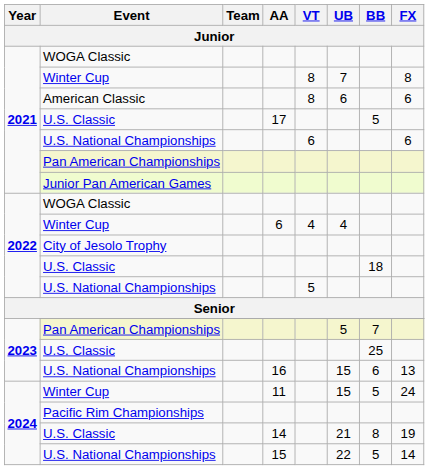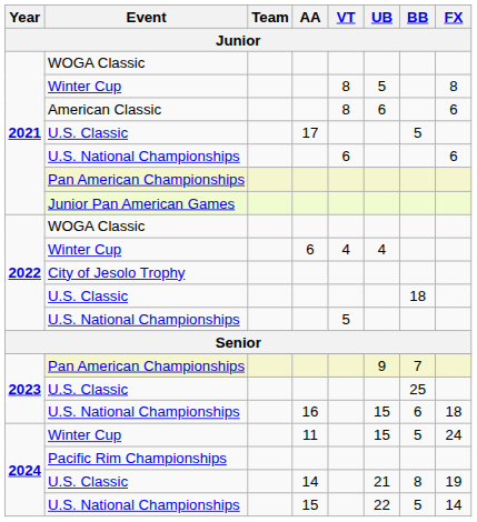2021 / Winter Cup | UB: 7 -> 5
2023 / Pan American Championships | UB: 5 -> 9
2023 / U.S. National Championships | FX: 13 -> 18
